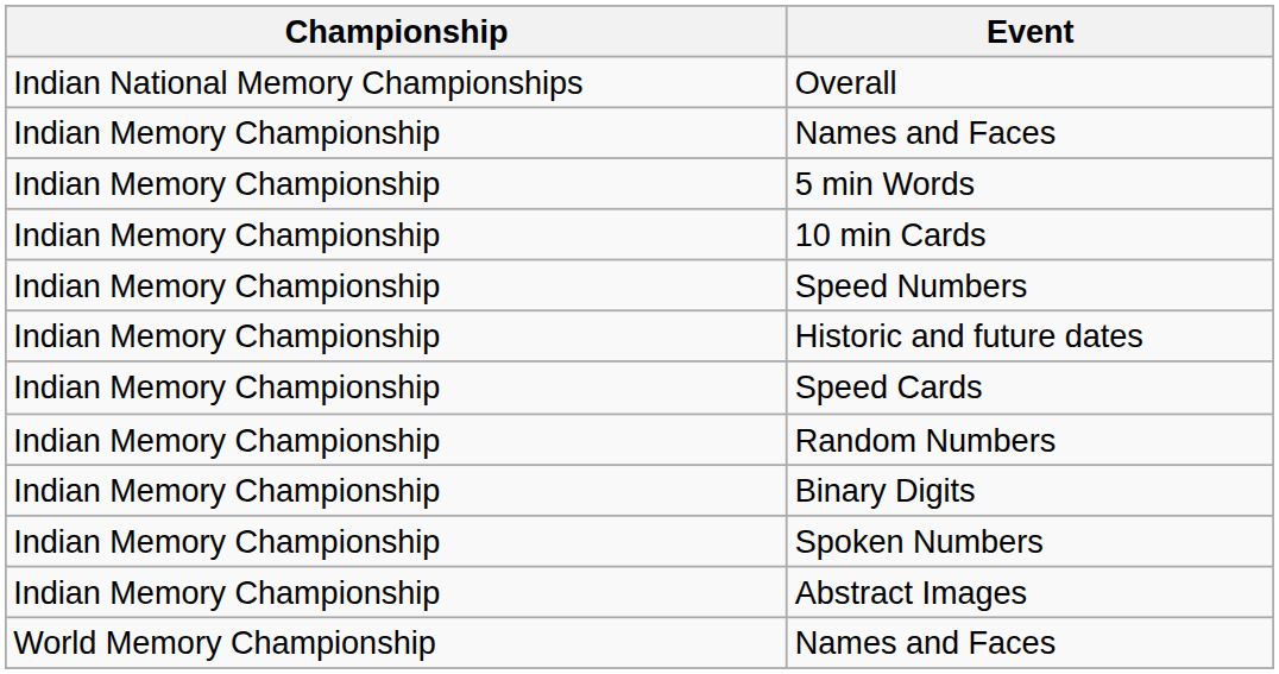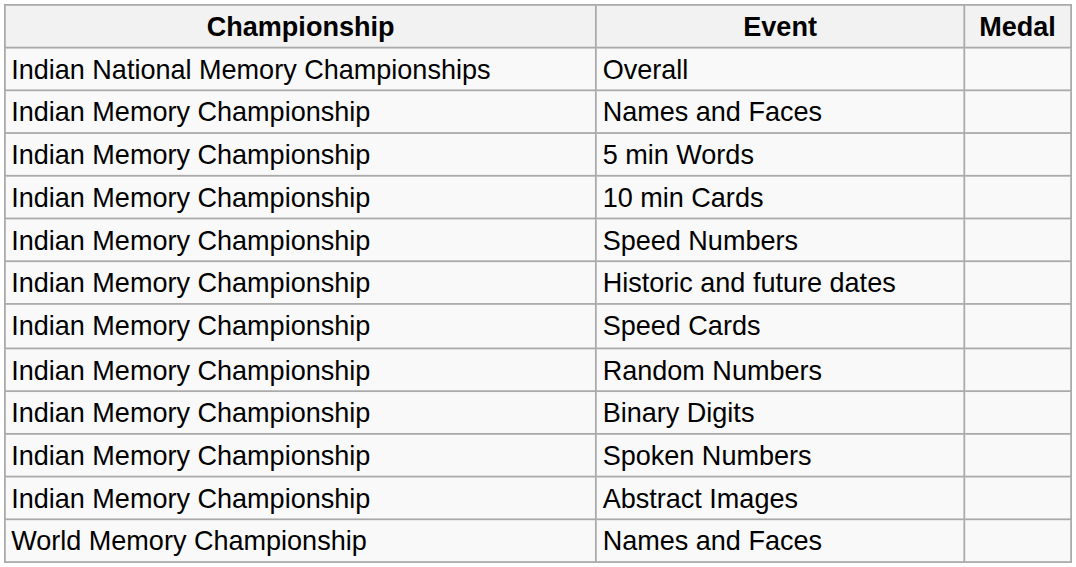+ column: Medal
